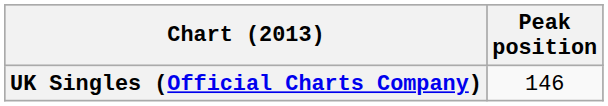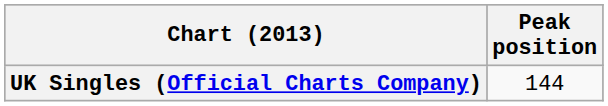UK Singles (Official Charts Company) | Peak position: 146 -> 144
